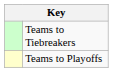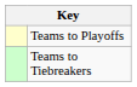rows swapped: Teams to Playoffs <-> Teams to Tiebreakers
